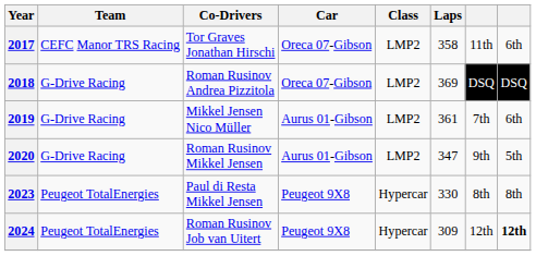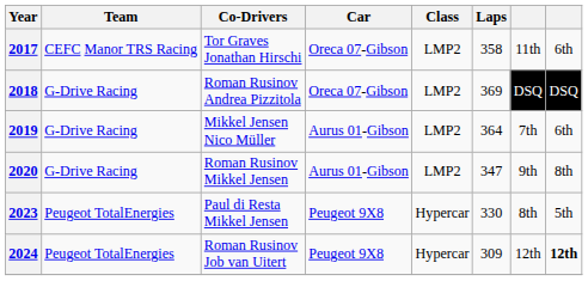2019 | Laps: 361 -> 364
2020 | column 8: 5th -> 8th
2023 | column 8: 8th -> 5th
